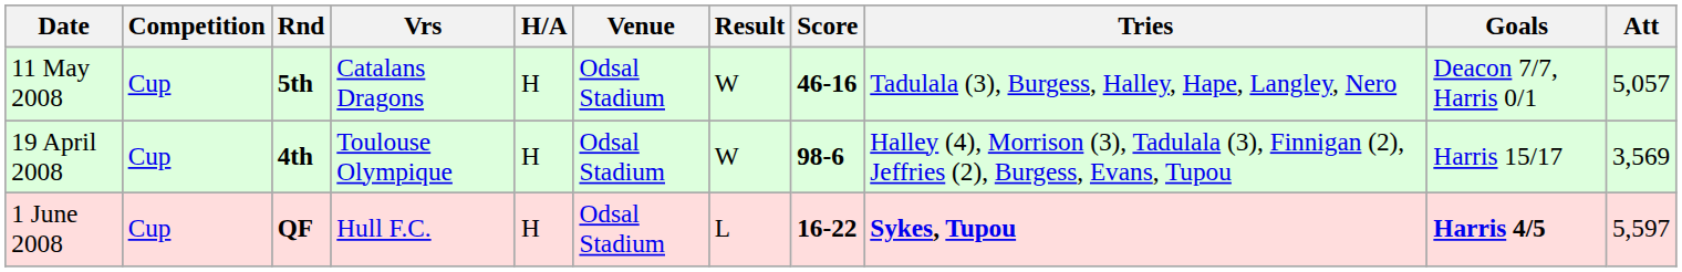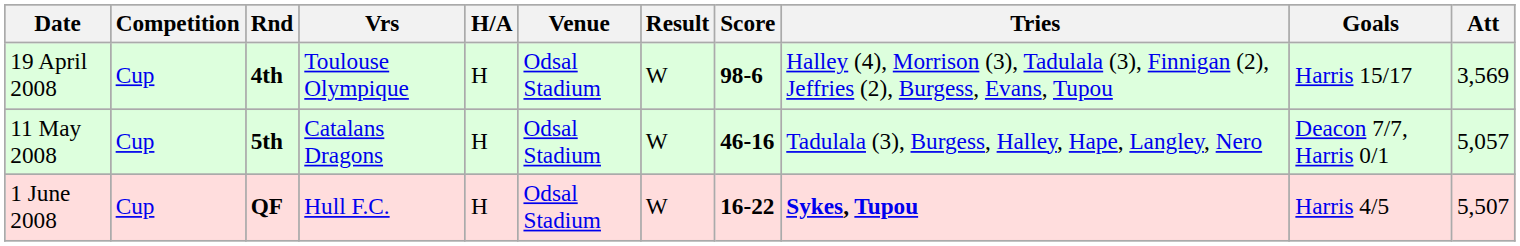rows swapped: 19 April 2008 <-> 11 May 2008
1 June 2008 | Result: L -> W
1 June 2008 | Goals: bold -> normal
1 June 2008 | Att: 5,597 -> 5,507
